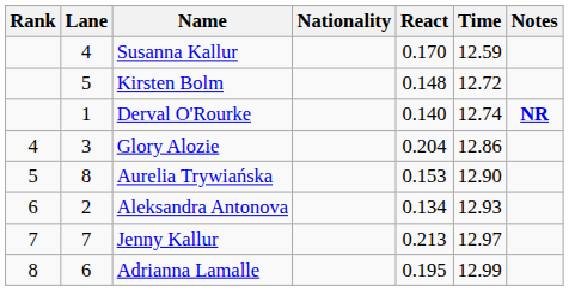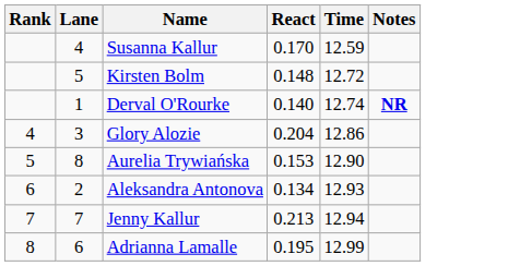- column: Nationality
Jenny Kallur | Time: 12.97 -> 12.94
